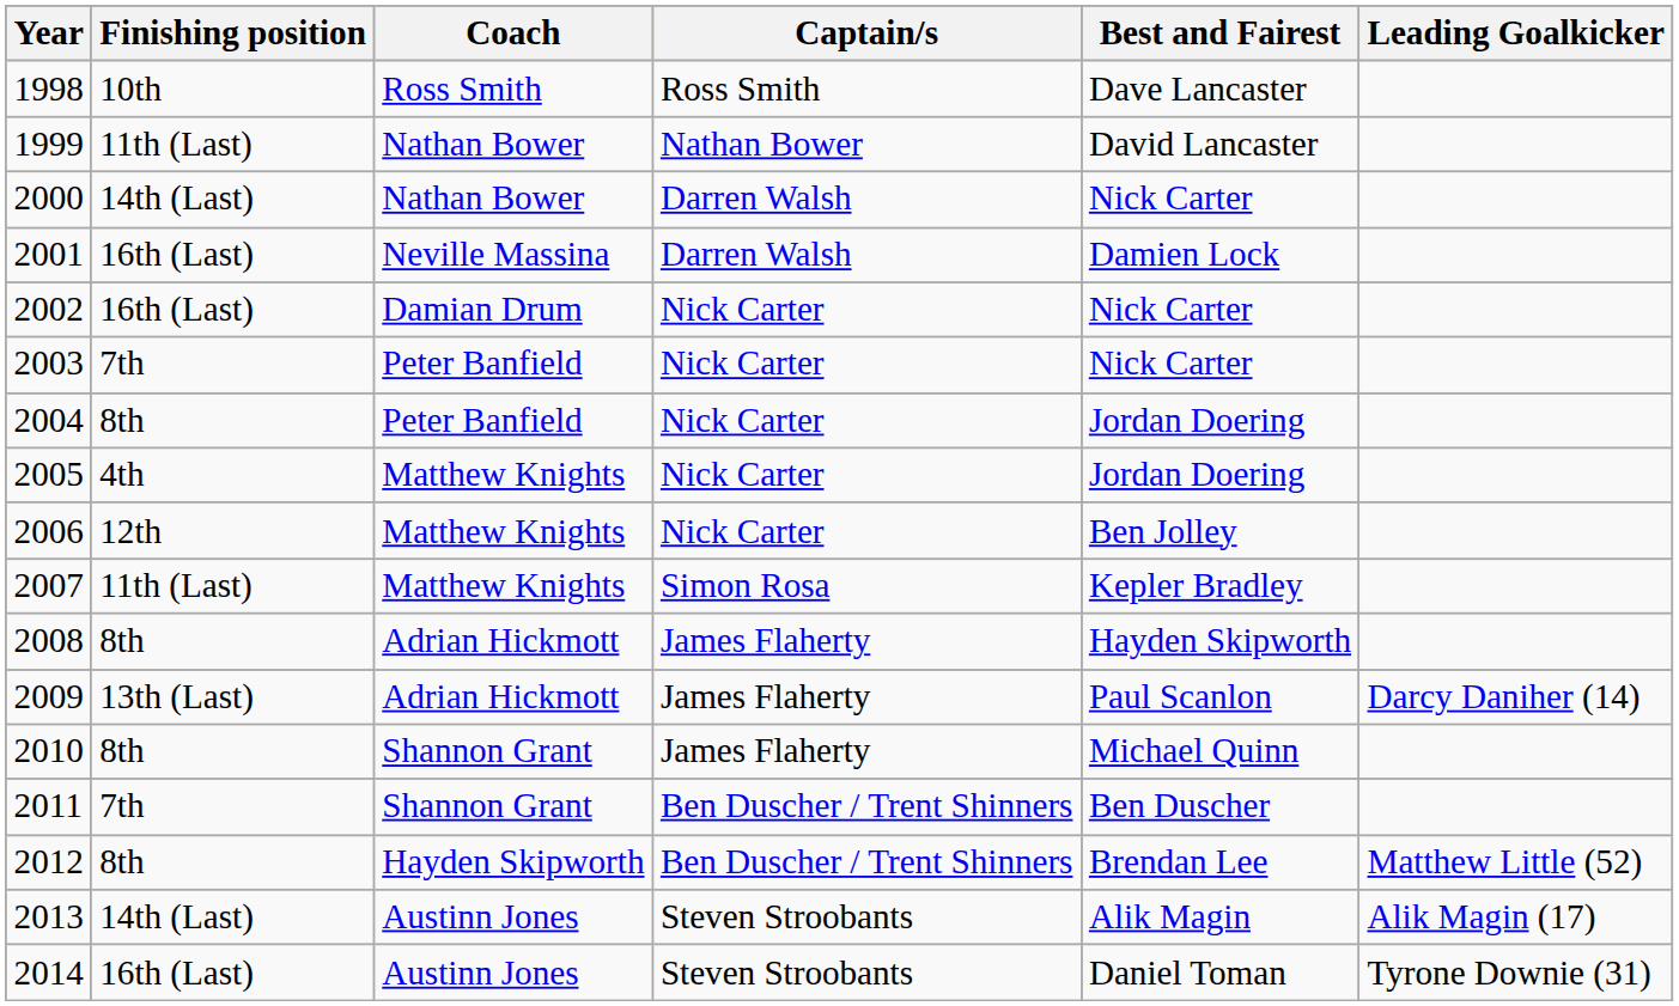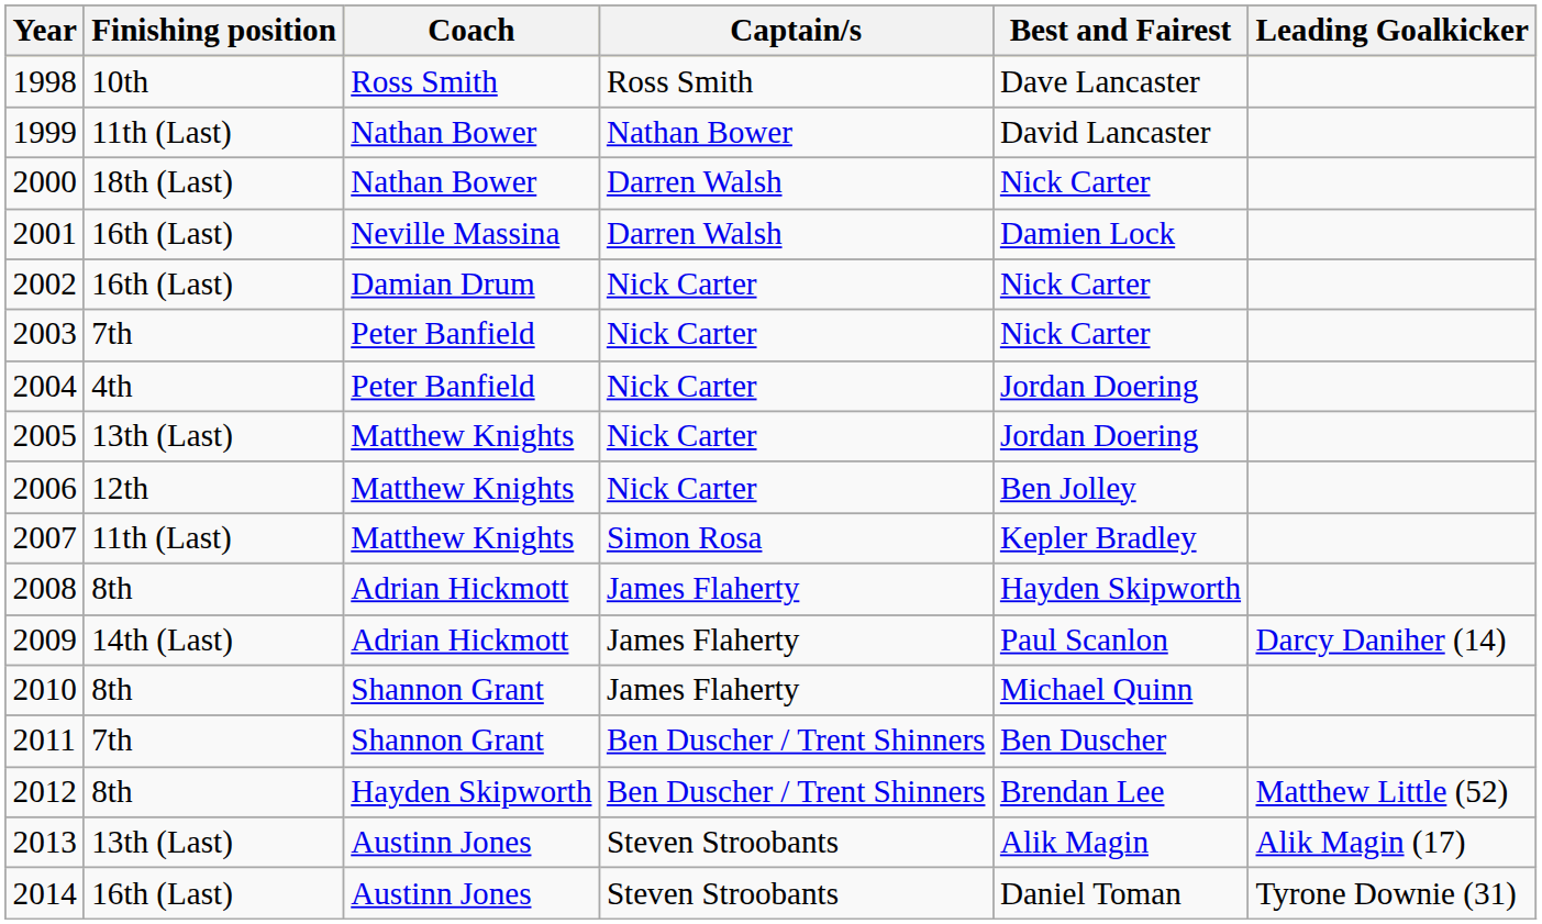2000 | Finishing position: 14th (Last) -> 18th (Last)
2004 | Finishing position: 8th -> 4th
2005 | Finishing position: 4th -> 13th (Last)
2009 | Finishing position: 13th (Last) -> 14th (Last)
2013 | Finishing position: 14th (Last) -> 13th (Last)
